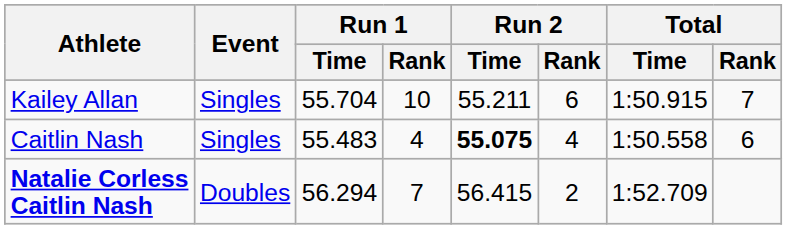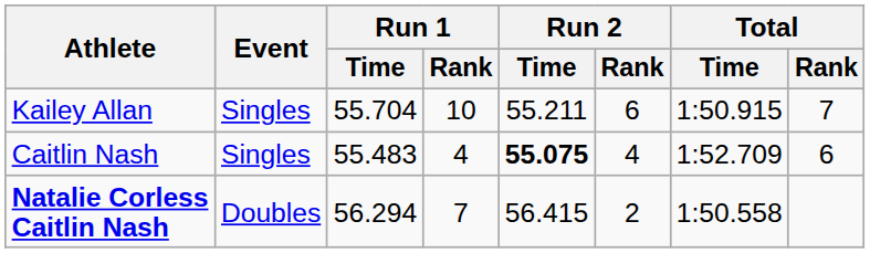Caitlin Nash | Total / Time: 1:50.558 -> 1:52.709
Natalie Corless Caitlin Nash | Total / Time: 1:52.709 -> 1:50.558
